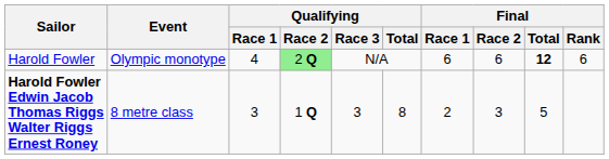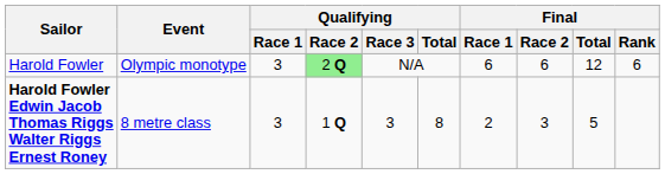Harold Fowler | Qualifying / Race 1: 4 -> 3
Harold Fowler | Final / Total: bold -> normal
